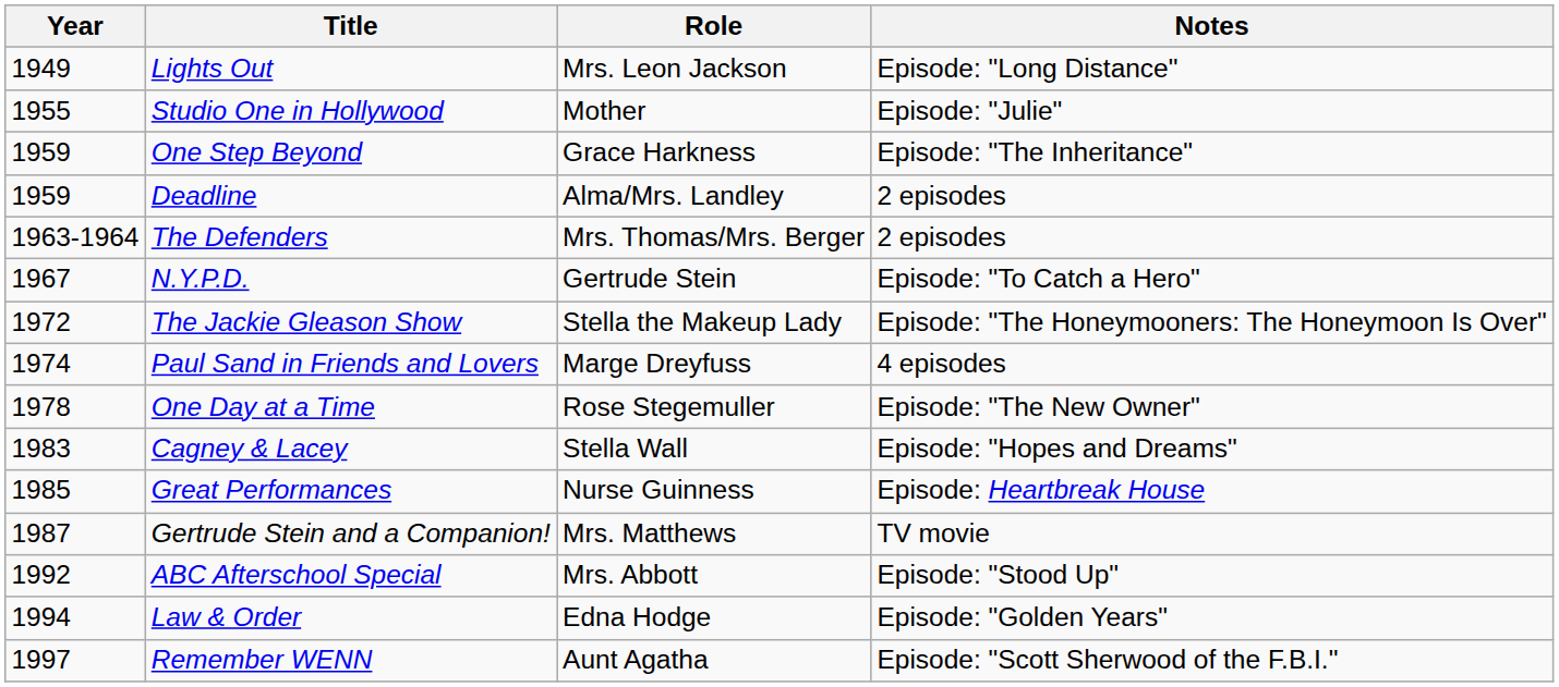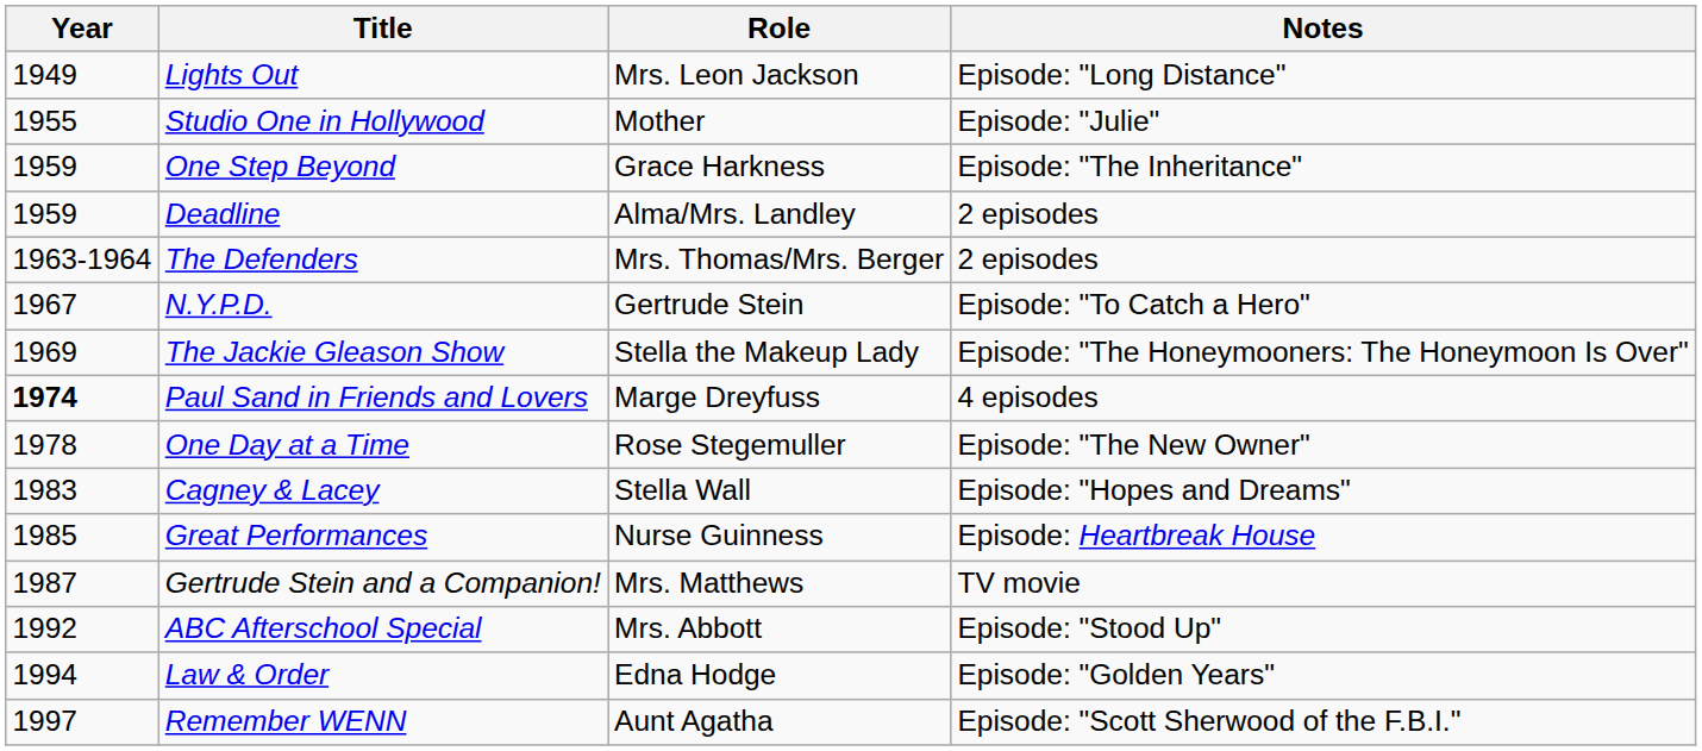The Jackie Gleason Show | Year: 1972 -> 1969
Paul Sand in Friends and Lovers | Year: normal -> bold
